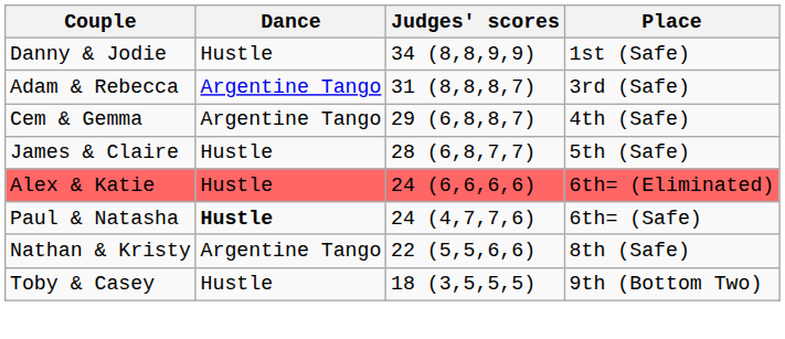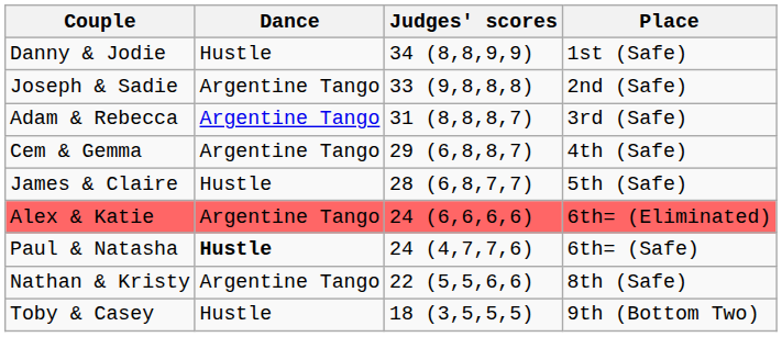+ row: Joseph & Sadie | Argentine Tango | 33 (9,8,8,8) | 2nd (Safe)
Alex & Katie | Dance: Hustle -> Argentine Tango
